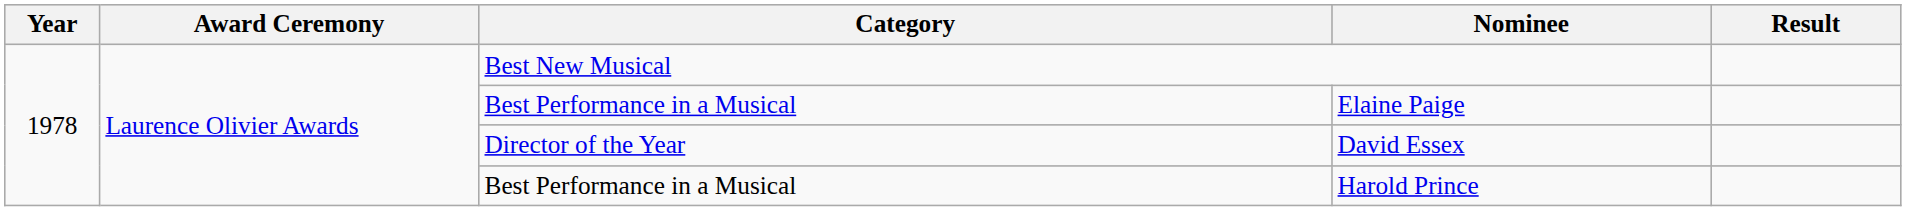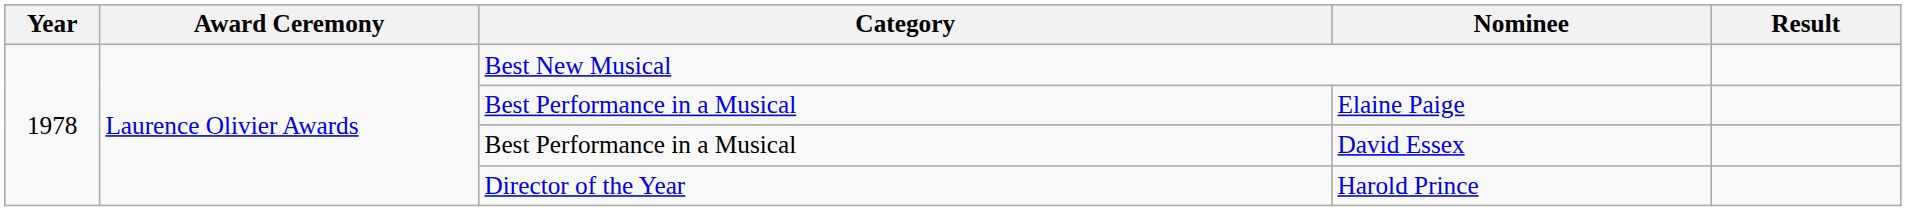David Essex | Category: Director of the Year -> Best Performance in a Musical
Harold Prince | Category: Best Performance in a Musical -> Director of the Year
